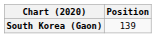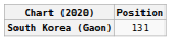South Korea (Gaon) | Position: 139 -> 131
